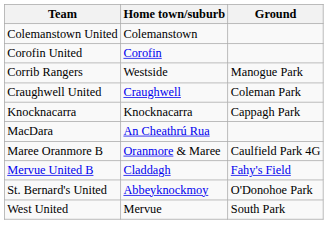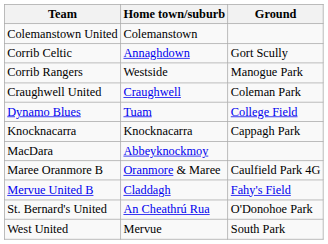- row: Corofin United | Corofin
+ row: Corrib Celtic | Annaghdown | Gort Scully
+ row: Dynamo Blues | Tuam | College Field
MacDara | Home town/suburb: An Cheathrú Rua -> Abbeyknockmoy
St. Bernard's United | Home town/suburb: Abbeyknockmoy -> An Cheathrú Rua
